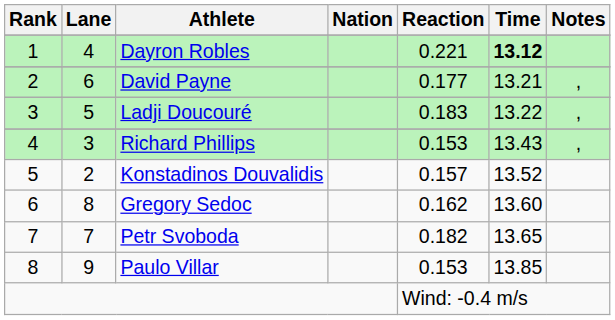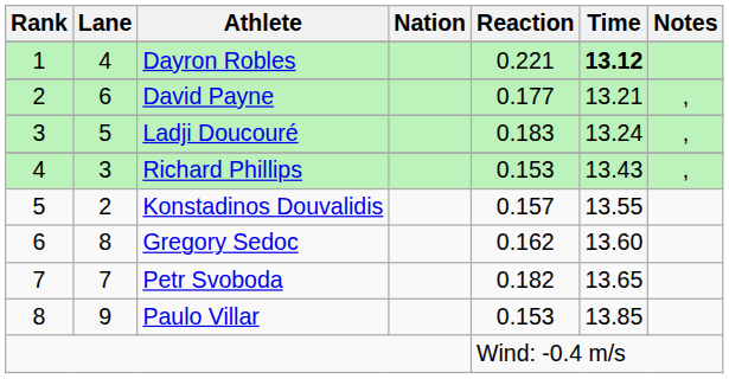Ladji Doucouré | Time: 13.22 -> 13.24
Konstadinos Douvalidis | Time: 13.52 -> 13.55
